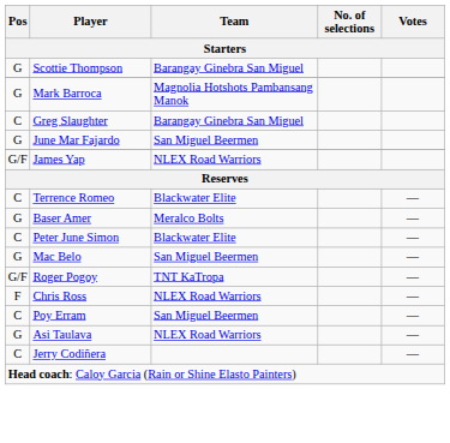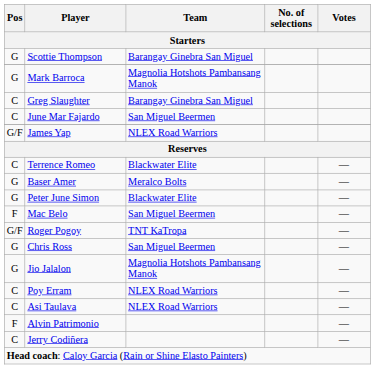June Mar Fajardo | Pos: G -> C
Peter June Simon | Pos: C -> G
Mac Belo | Pos: G -> F
Chris Ross | Pos: F -> G
Chris Ross | Team: NLEX Road Warriors -> San Miguel Beermen
+ row: G | Jio Jalalon | Magnolia Hotshots Pambansang Manok | —
Poy Erram | Team: San Miguel Beermen -> NLEX Road Warriors
Asi Taulava | Pos: G -> C
+ row: F | Alvin Patrimonio | —
